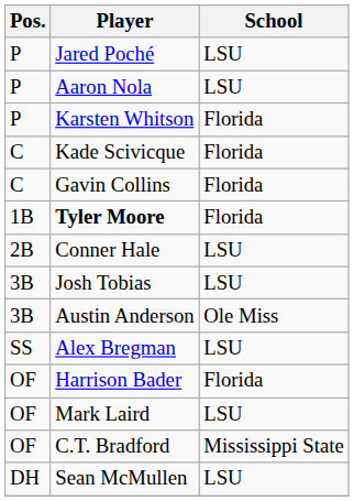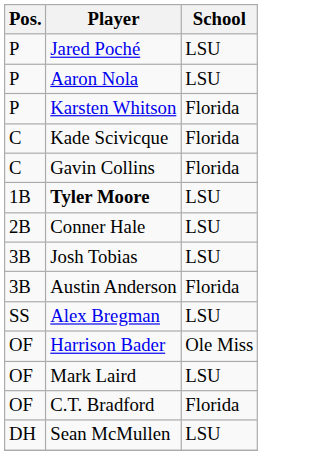Tyler Moore | School: Florida -> LSU
Austin Anderson | School: Ole Miss -> Florida
Harrison Bader | School: Florida -> Ole Miss
C.T. Bradford | School: Mississippi State -> Florida
